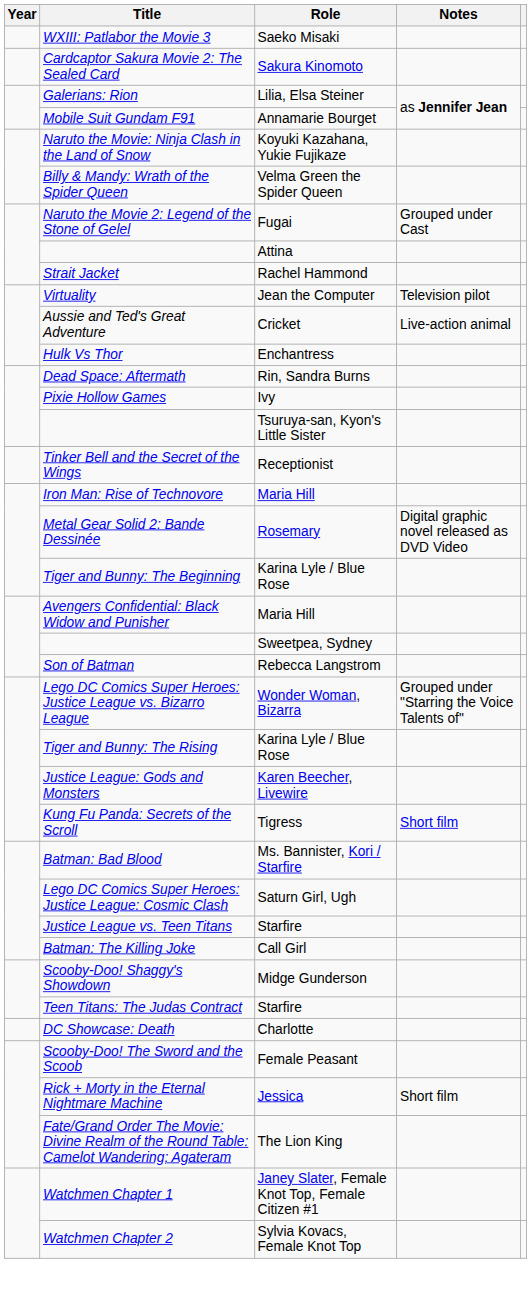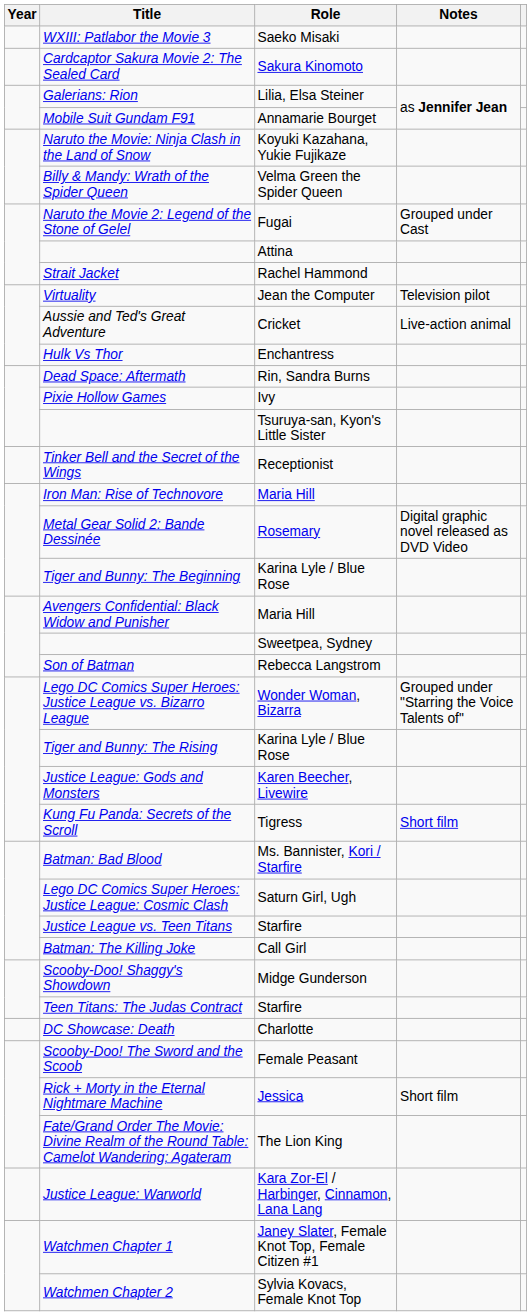+ row: Justice League: Warworld | Kara Zor-El / Harbinger, Cinnamon, Lana Lang
